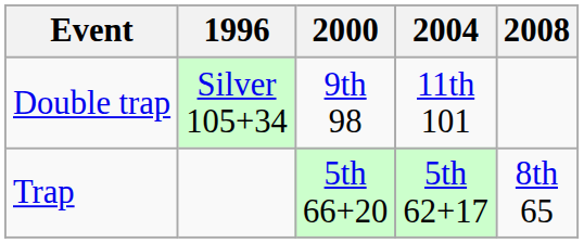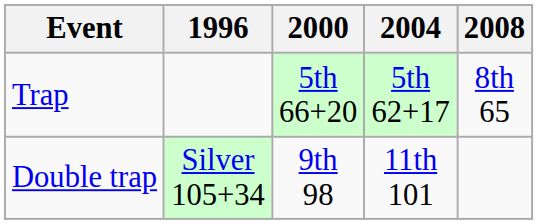rows swapped: Double trap <-> Trap
